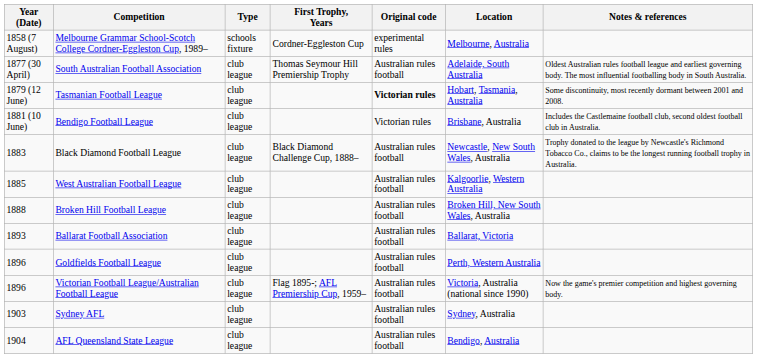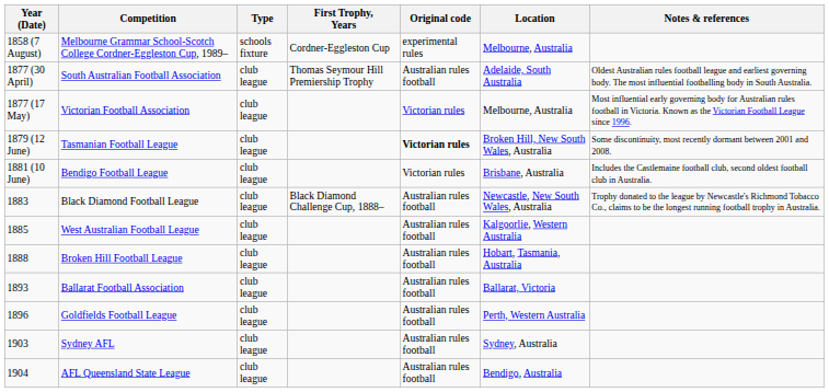+ row: 1877 (17 May) | Victorian Football Association | club league | Victorian rules | Melbourne, Australia | Most influential early governing body for Australian rules football in Victoria. Known as the Victorian Football League since 1996.
Tasmanian Football League | Location: Hobart, Tasmania, Australia -> Broken Hill, New South Wales, Australia
Broken Hill Football League | Location: Broken Hill, New South Wales, Australia -> Hobart, Tasmania, Australia
- row: 1896 | Victorian Football League/Australian Football League | club league | Flag 1895-; AFL Premiership Cup, 1959– | Australian rules football | Victoria, Australia (national since 1990) | Now the game's premier competition and highest governing body.
